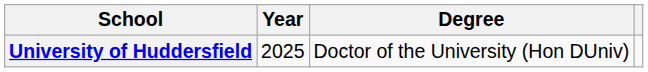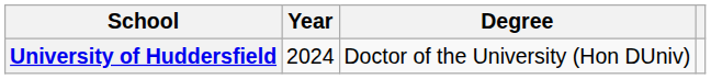University of Huddersfield | Year: 2025 -> 2024
